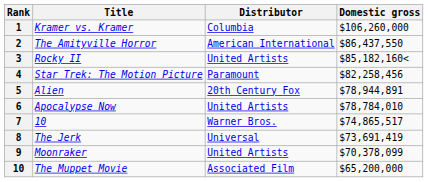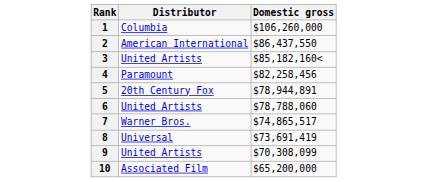- column: Title | Kramer vs. Kramer | The Amityville Horror | Rocky II | Star Trek: The Motion Picture | Alien | Apocalypse Now | 10 | The Jerk | Moonraker | The Muppet Movie
6 | Domestic gross: $78,784,010 -> $78,788,060
9 | Domestic gross: $70,378,099 -> $70,308,099
